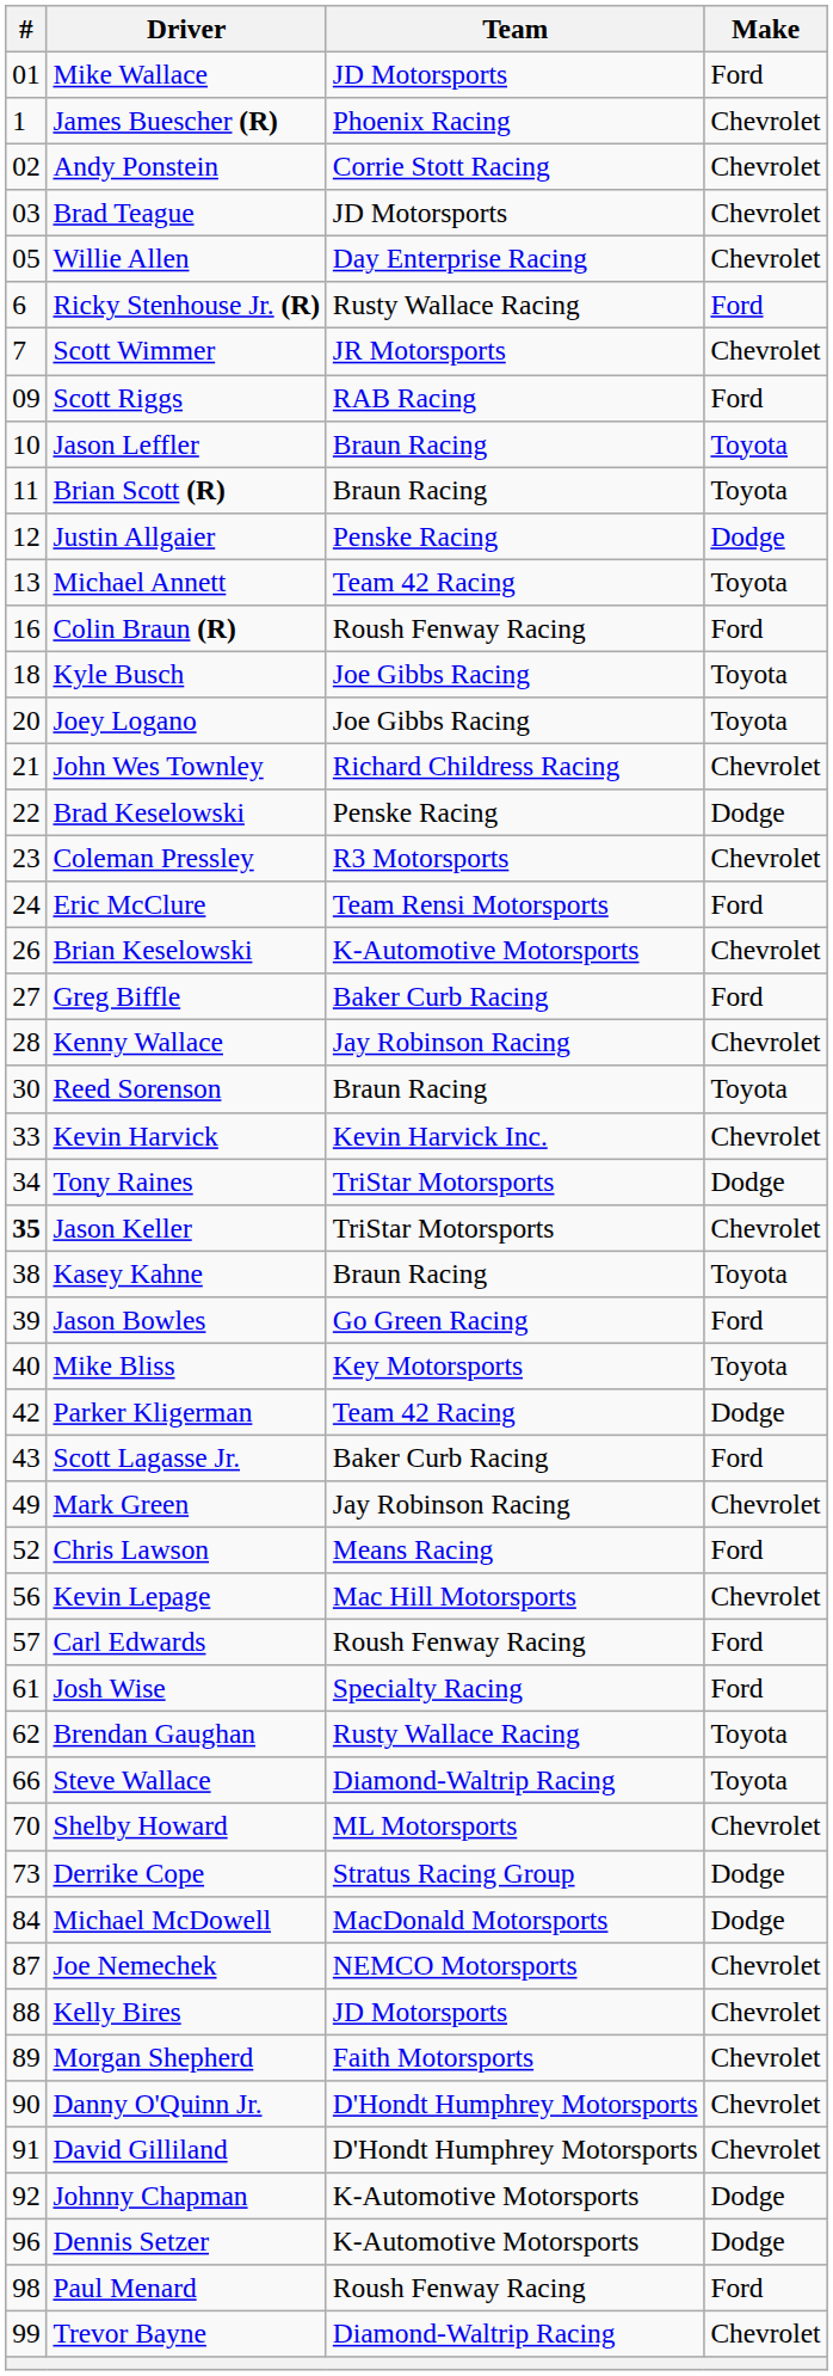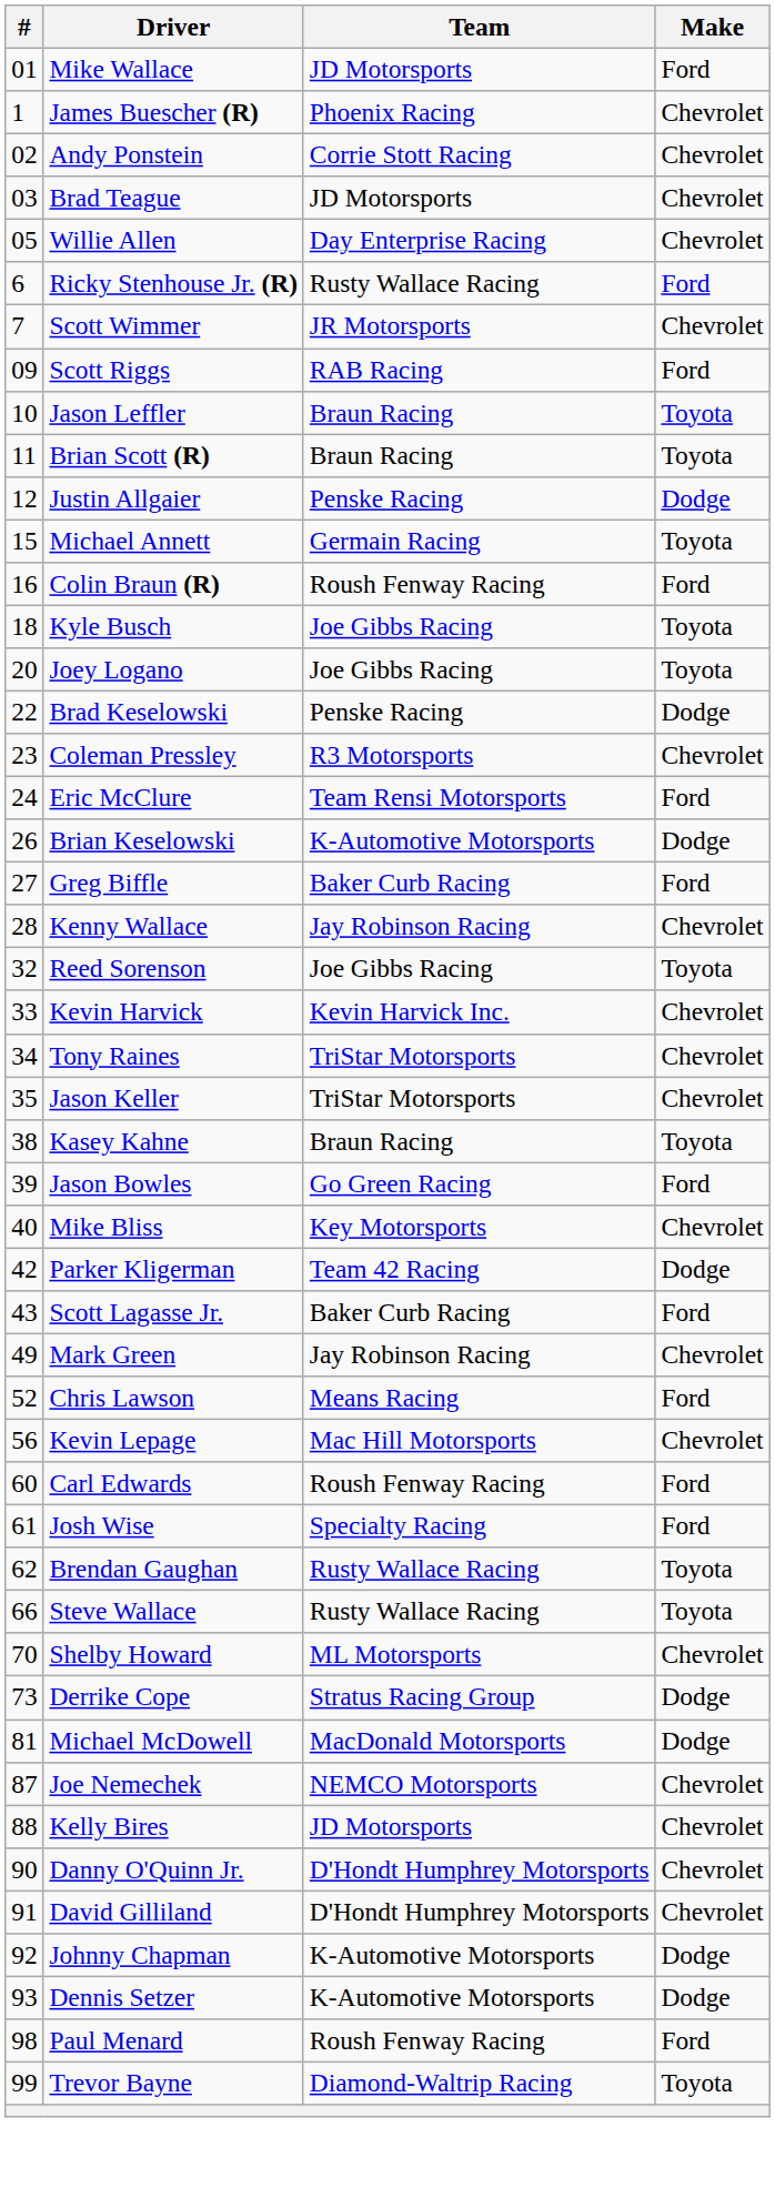Michael Annett | #: 13 -> 15
Michael Annett | Team: Team 42 Racing -> Germain Racing
- row: 21 | John Wes Townley | Richard Childress Racing | Chevrolet
Brian Keselowski | Make: Chevrolet -> Dodge
Reed Sorenson | #: 30 -> 32
Reed Sorenson | Team: Braun Racing -> Joe Gibbs Racing
Tony Raines | Make: Dodge -> Chevrolet
Jason Keller | #: bold -> normal
Mike Bliss | Make: Toyota -> Chevrolet
Carl Edwards | #: 57 -> 60
Steve Wallace | Team: Diamond-Waltrip Racing -> Rusty Wallace Racing
Michael McDowell | #: 84 -> 81
- row: 89 | Morgan Shepherd | Faith Motorsports | Chevrolet
Dennis Setzer | #: 96 -> 93
Trevor Bayne | Make: Chevrolet -> Toyota
